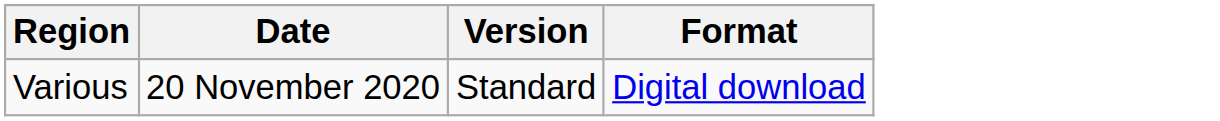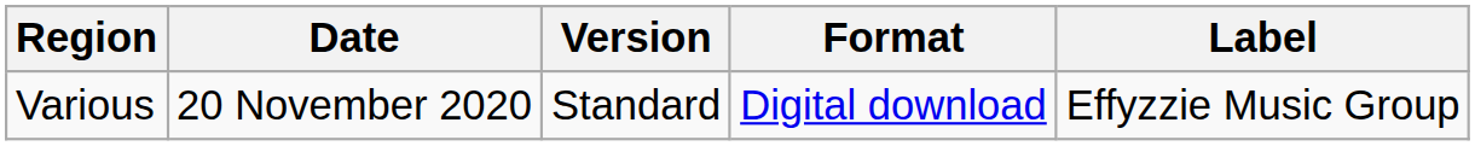+ column: Label | Effyzzie Music Group
